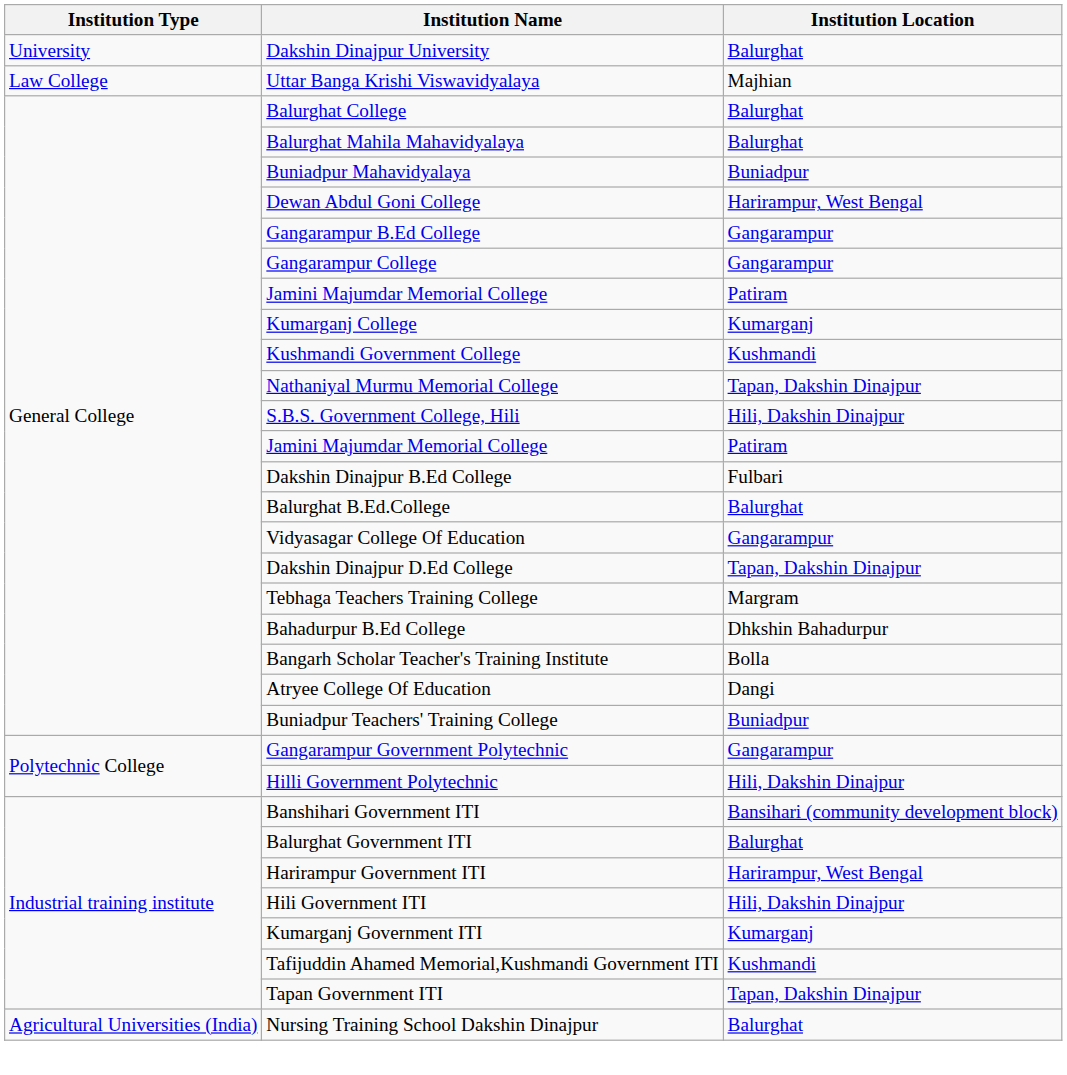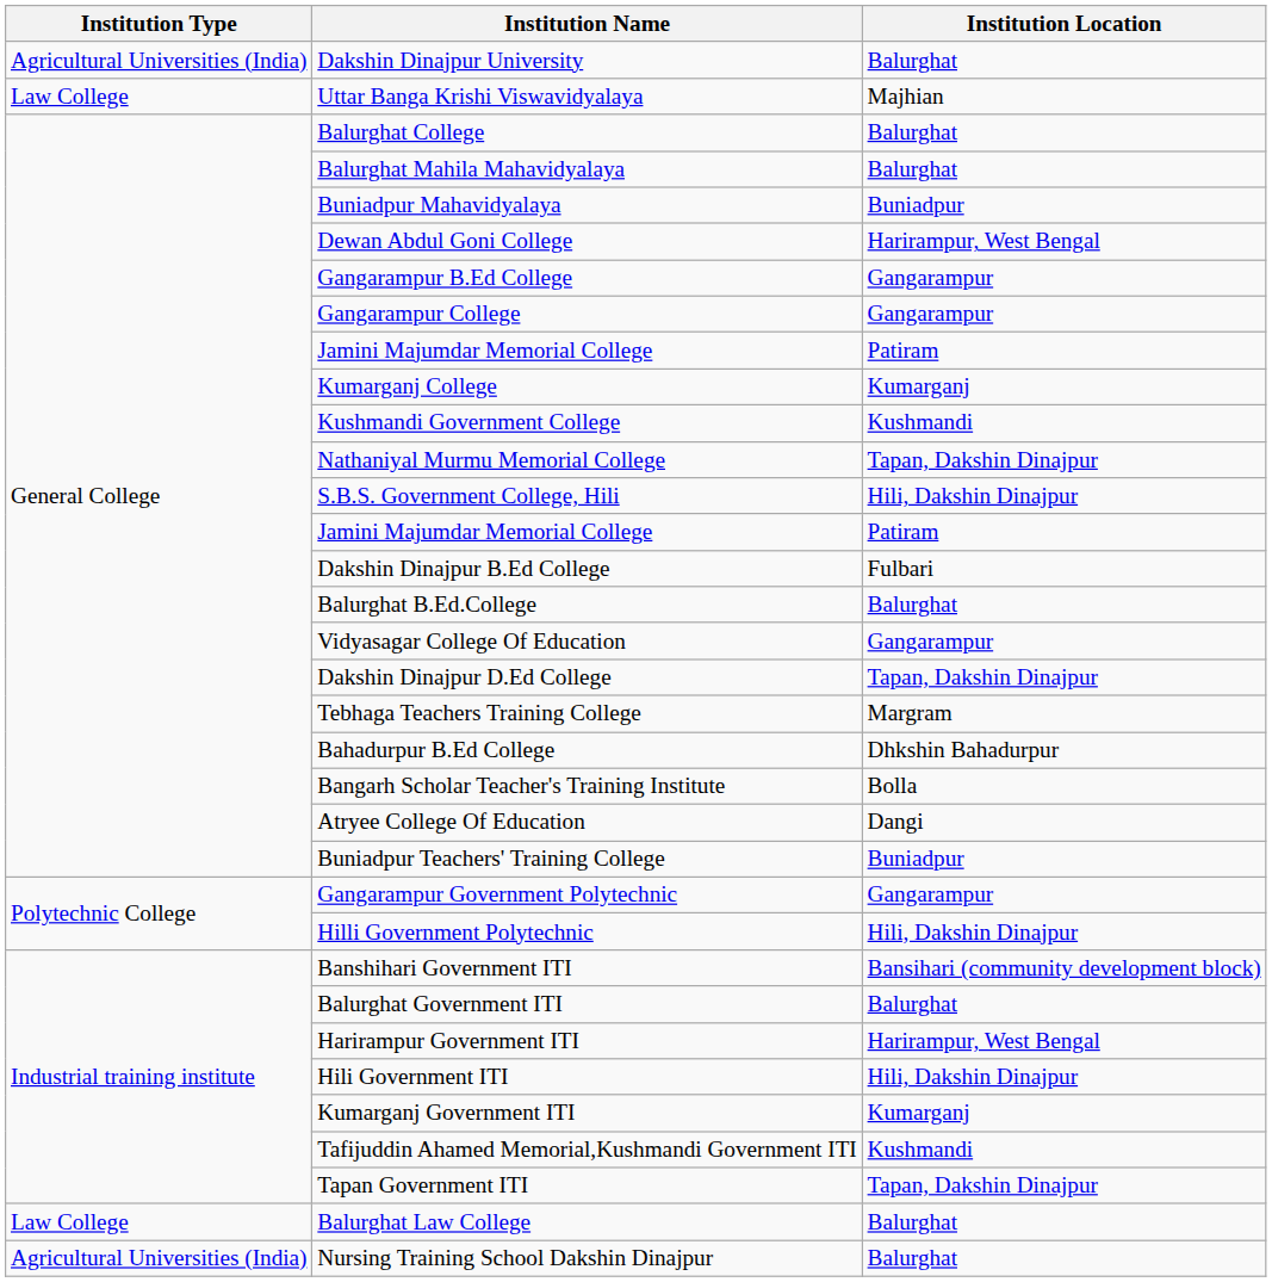Dakshin Dinajpur University | Institution Type: University -> Agricultural Universities (India)
+ row: Law College | Balurghat Law College | Balurghat
